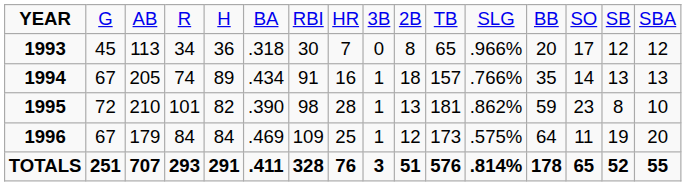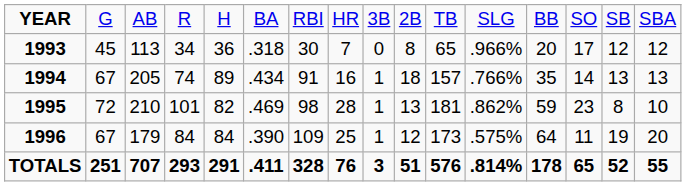1995 | column 6: .390 -> .469
1996 | column 6: .469 -> .390
